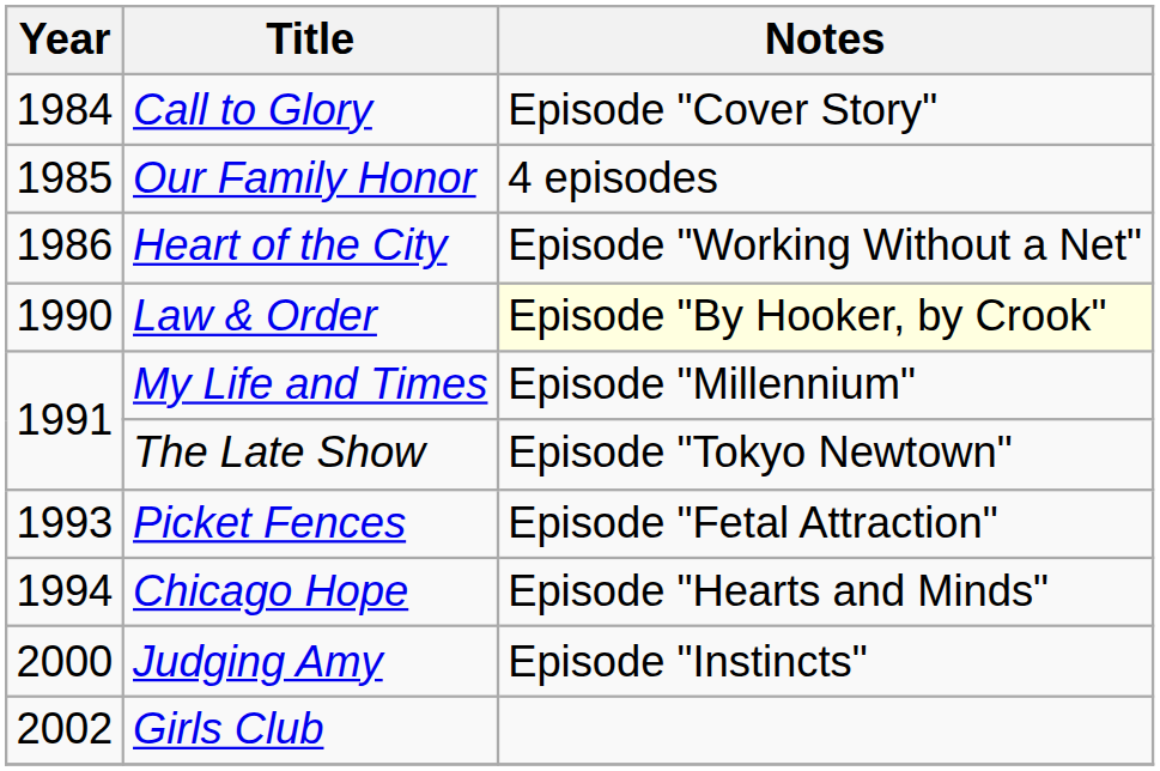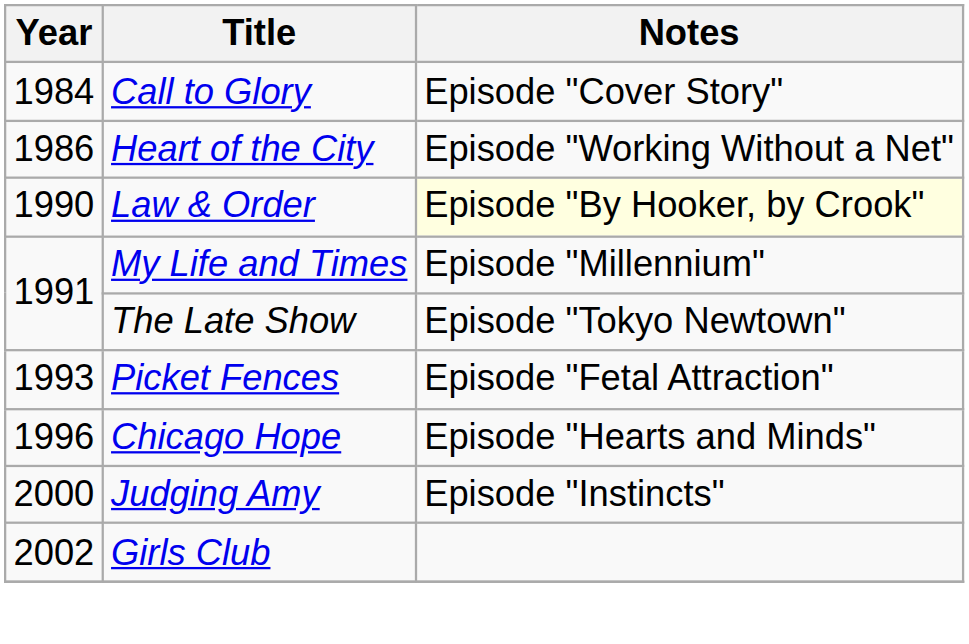- row: 1985 | Our Family Honor | 4 episodes
Chicago Hope | Year: 1994 -> 1996
